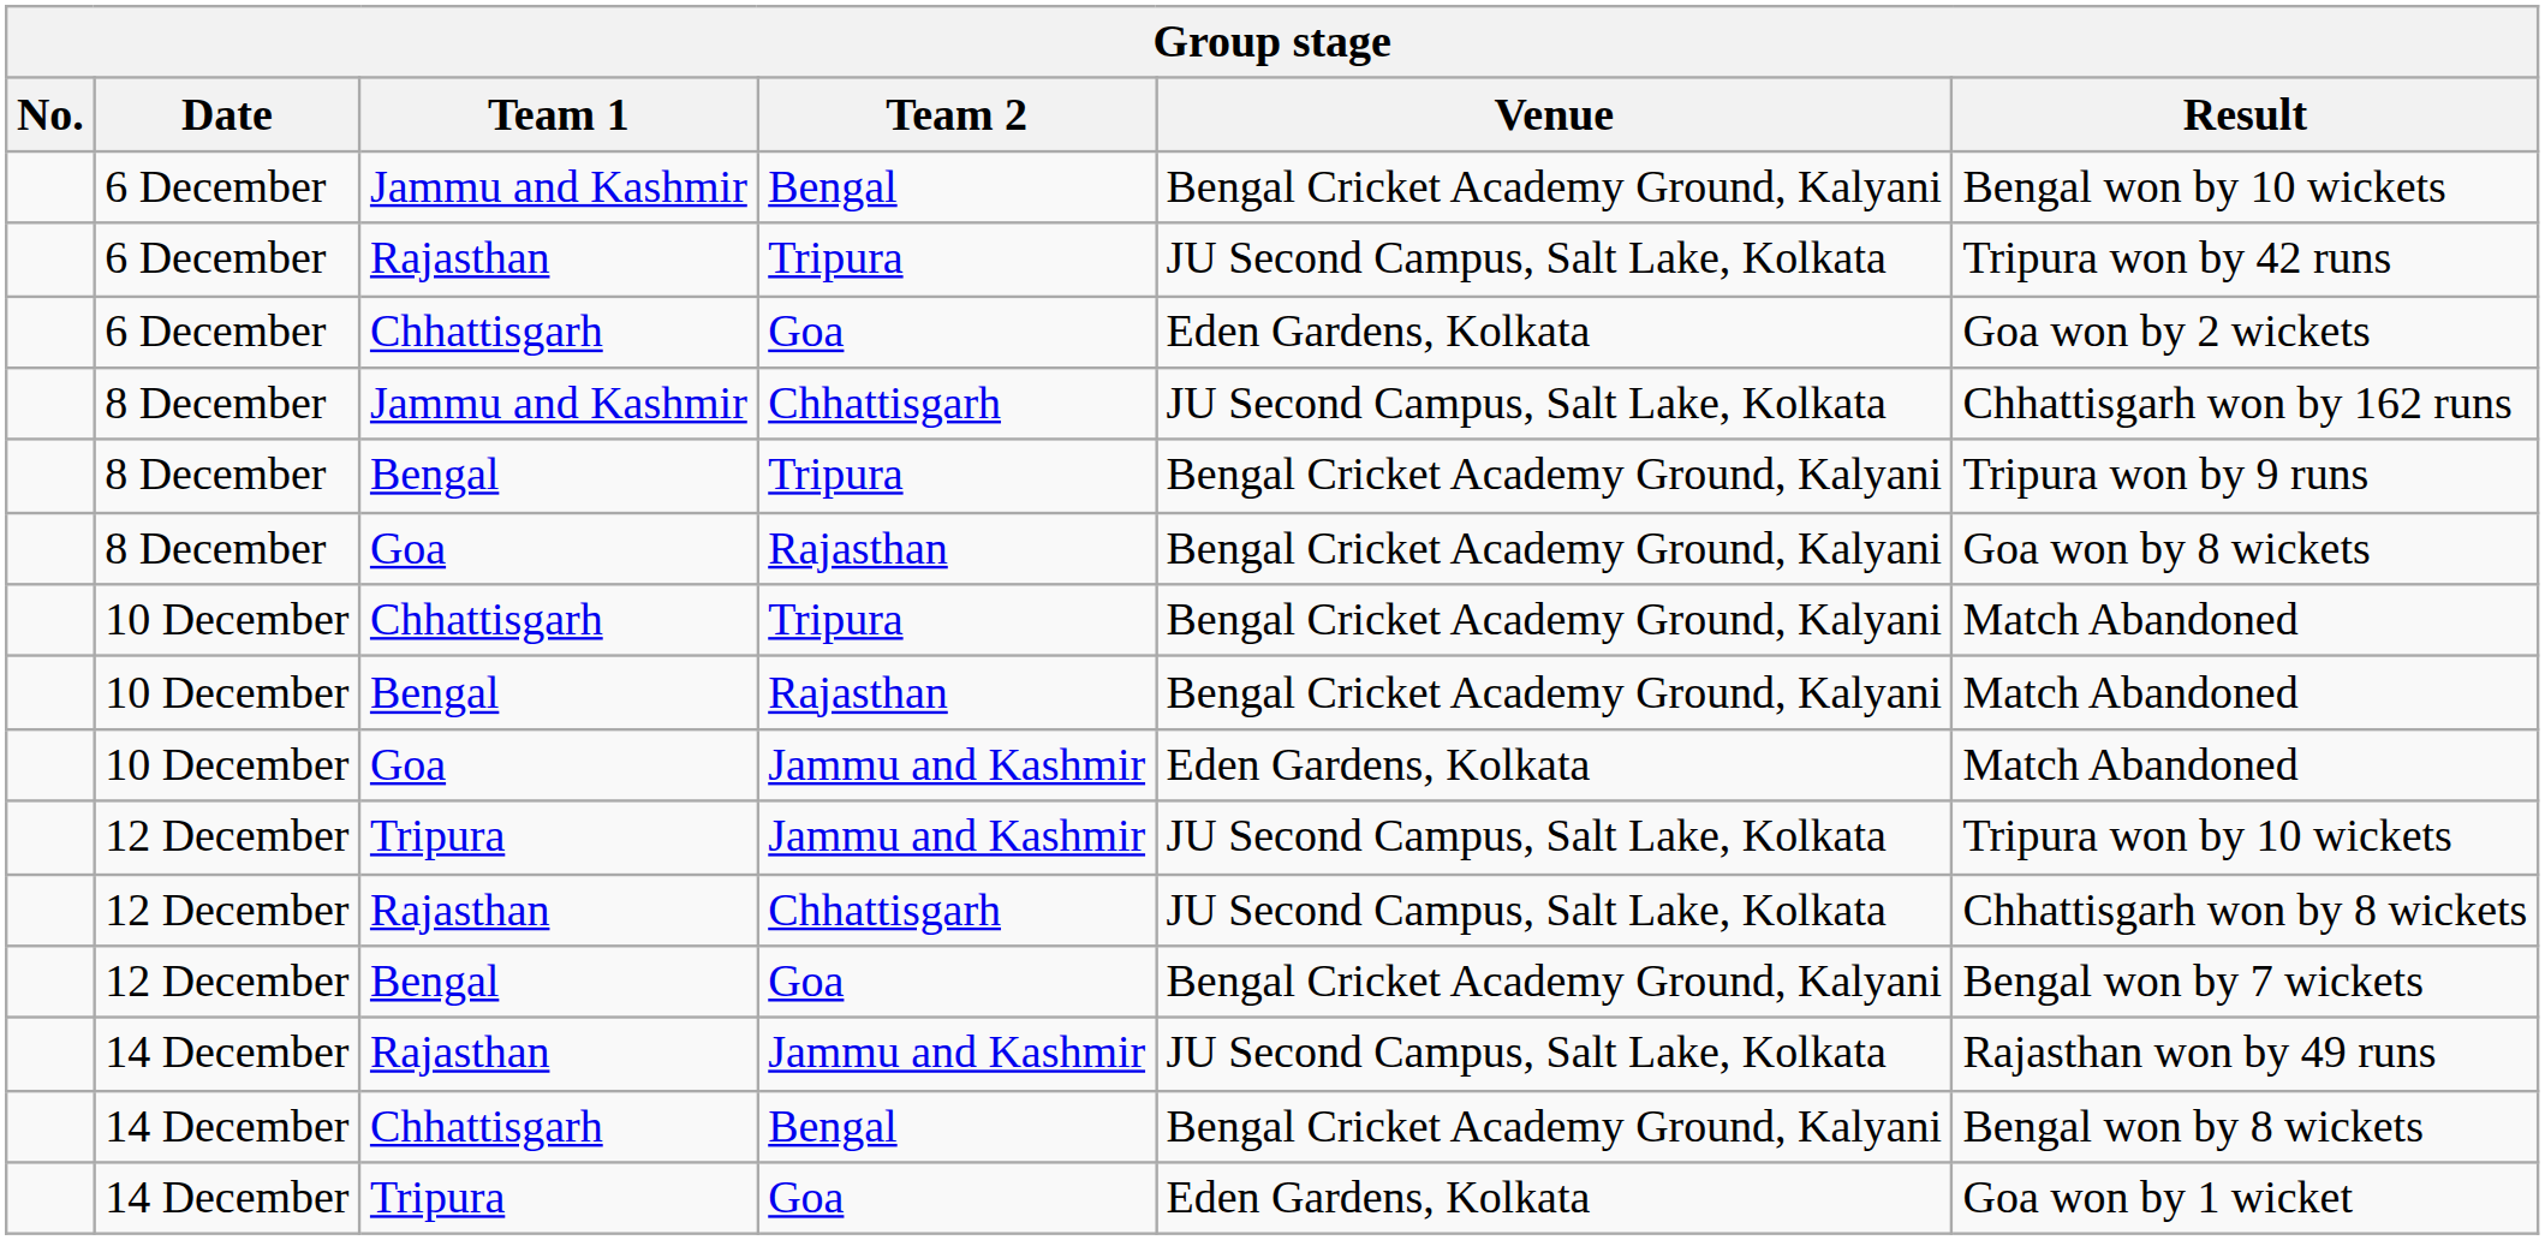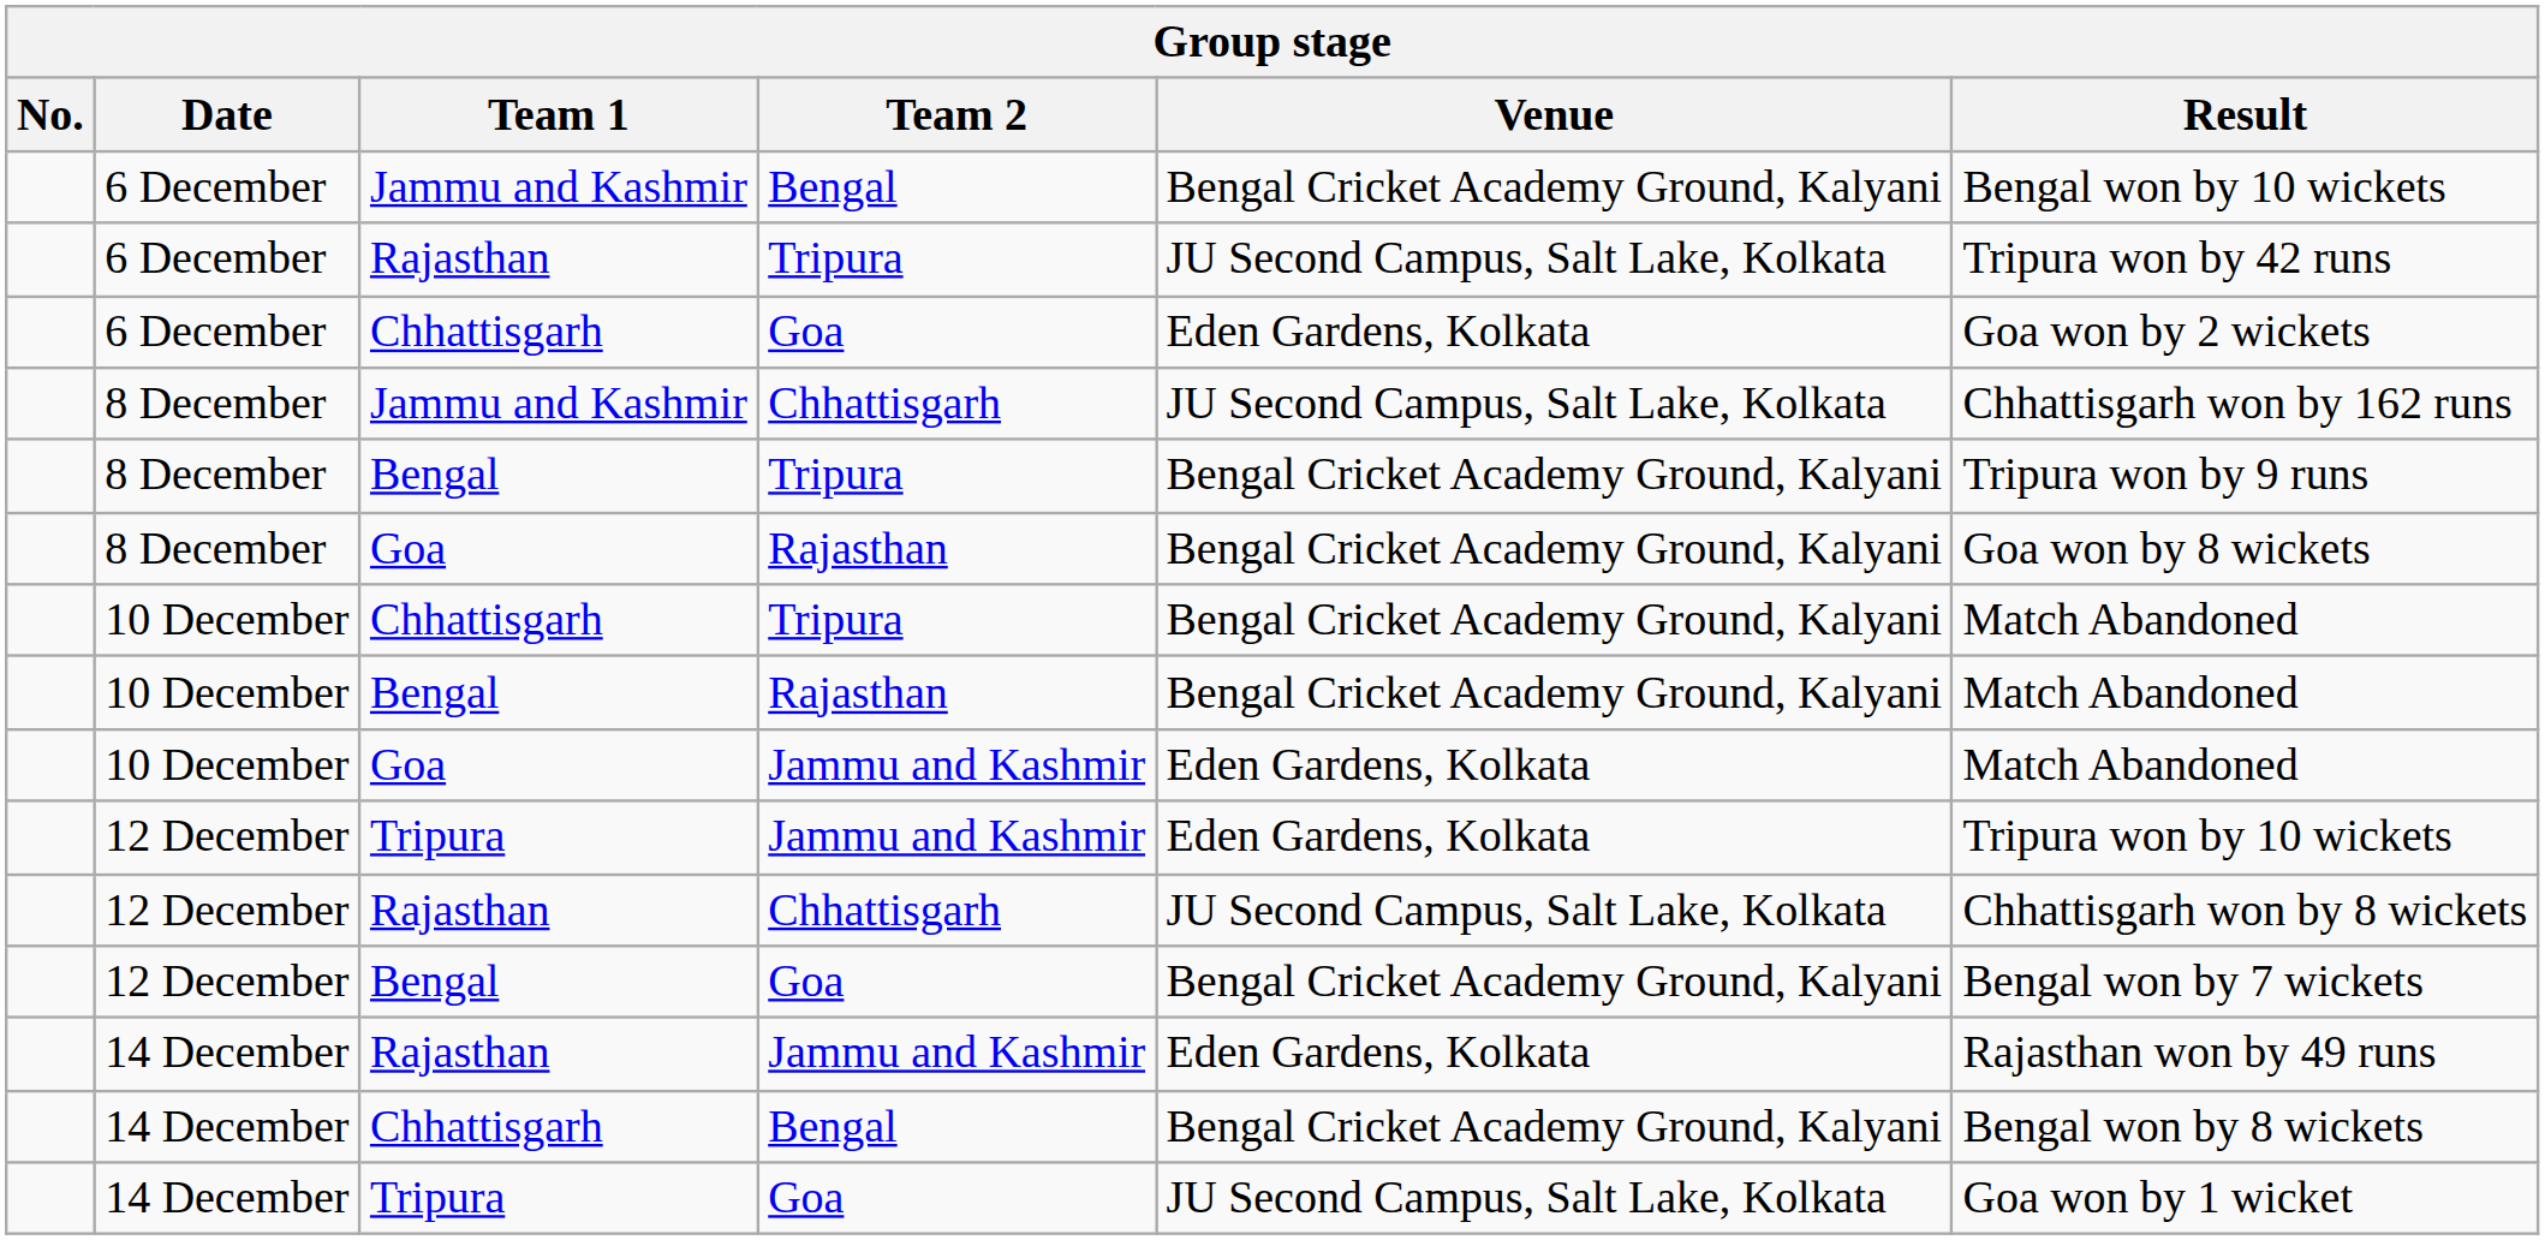Tripura / Jammu and Kashmir | Venue: JU Second Campus, Salt Lake, Kolkata -> Eden Gardens, Kolkata
Rajasthan / Jammu and Kashmir | Venue: JU Second Campus, Salt Lake, Kolkata -> Eden Gardens, Kolkata
Tripura / Goa | Venue: Eden Gardens, Kolkata -> JU Second Campus, Salt Lake, Kolkata
